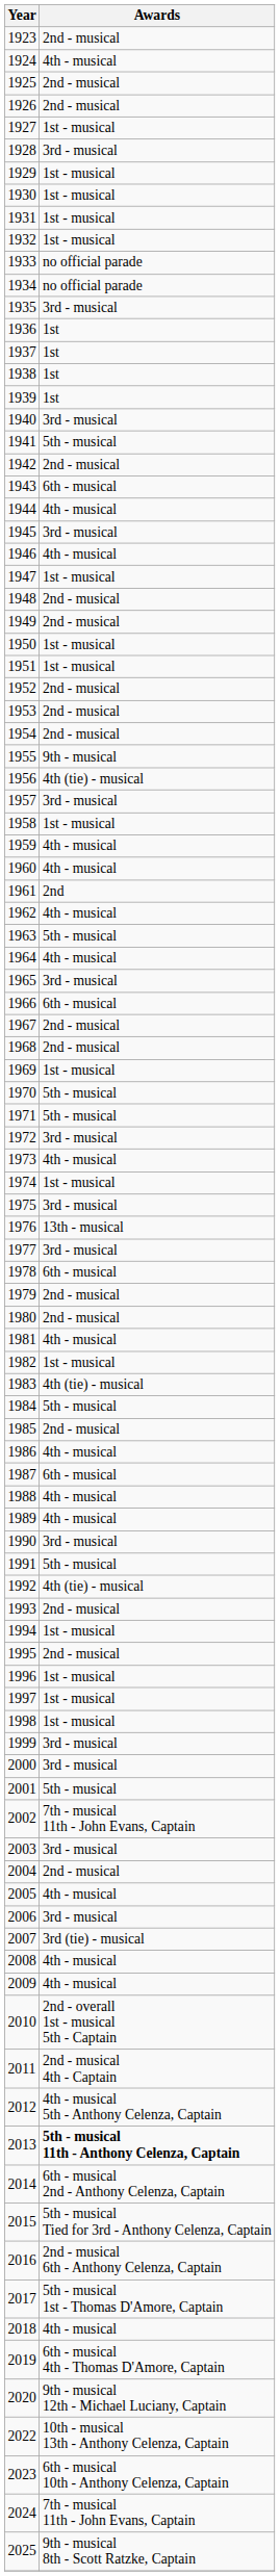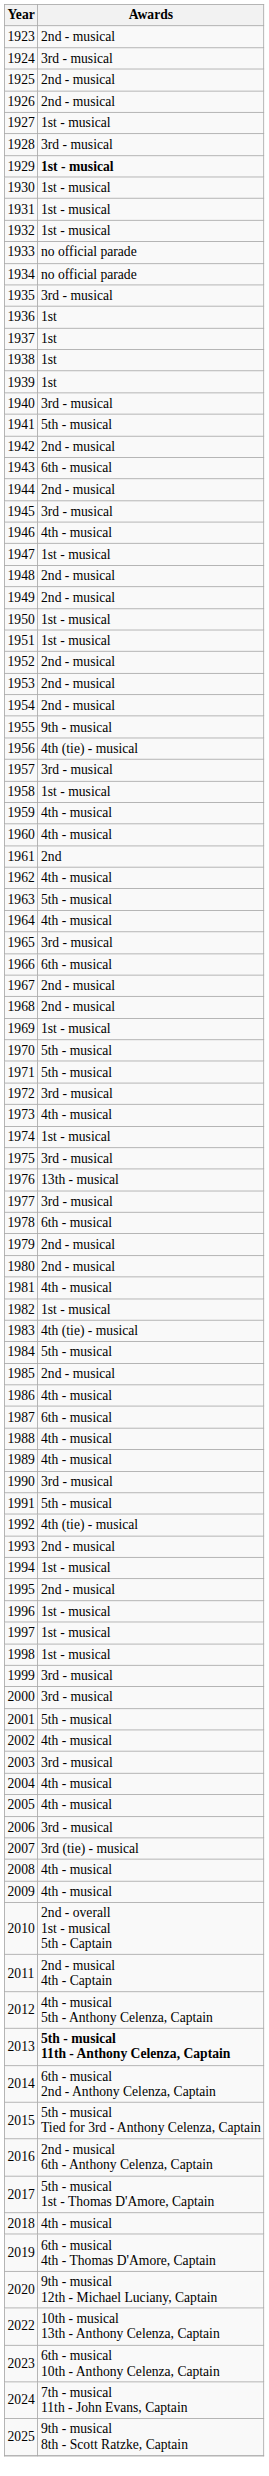1924 | Awards: 4th - musical -> 3rd - musical
1929 | Awards: normal -> bold
1944 | Awards: 4th - musical -> 2nd - musical
2002 | Awards: 7th - musical 11th - John Evans, Captain -> 4th - musical
2004 | Awards: 2nd - musical -> 4th - musical
